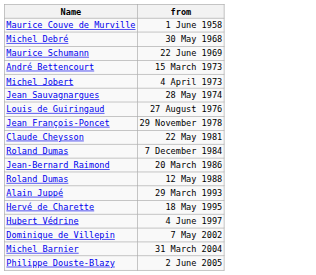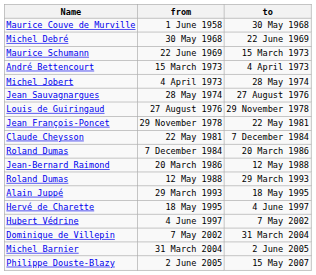+ column: to | 30 May 1968 | 22 June 1969 | 15 March 1973 | 4 April 1973 | 28 May 1974 | 27 August 1976 | 29 November 1978 | 22 May 1981 | 7 December 1984 | 20 March 1986 | 12 May 1988 | 29 March 1993 | 18 May 1995 | 4 June 1997 | 7 May 2002 | 31 March 2004 | 2 June 2005 | 15 May 2007
